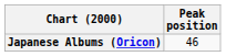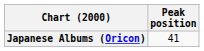Japanese Albums (Oricon) | Peak position: 46 -> 41
